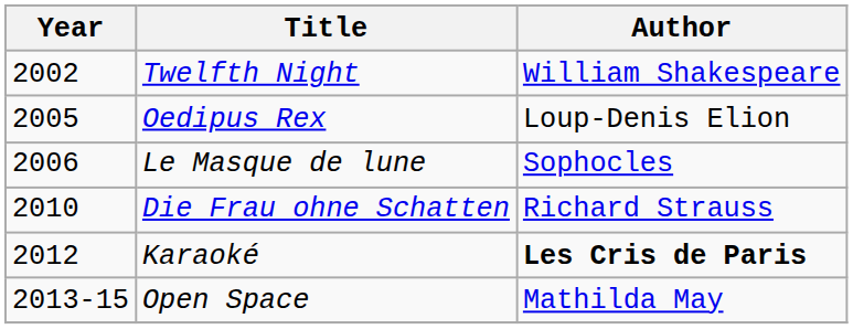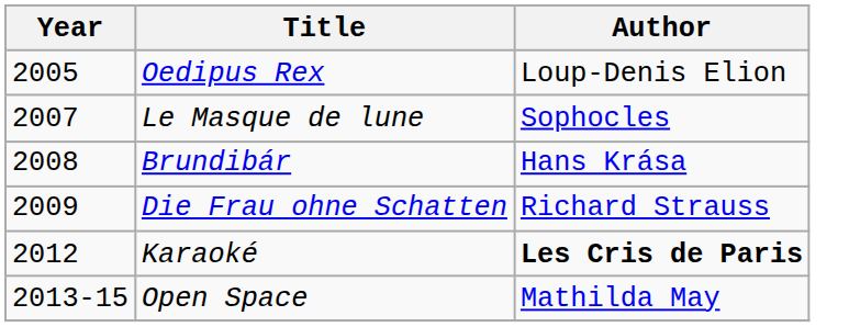- row: 2002 | Twelfth Night | William Shakespeare
Le Masque de lune | Year: 2006 -> 2007
+ row: 2008 | Brundibár | Hans Krása
Die Frau ohne Schatten | Year: 2010 -> 2009
